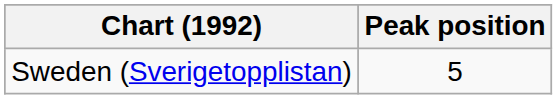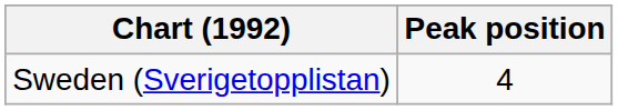Sweden (Sverigetopplistan) | Peak position: 5 -> 4
